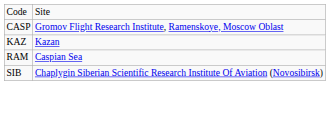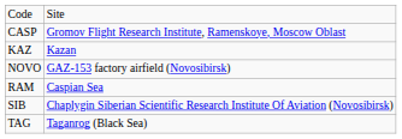+ row: NOVO | GAZ-153 factory airfield (Novosibirsk)
+ row: TAG | Taganrog (Black Sea)
